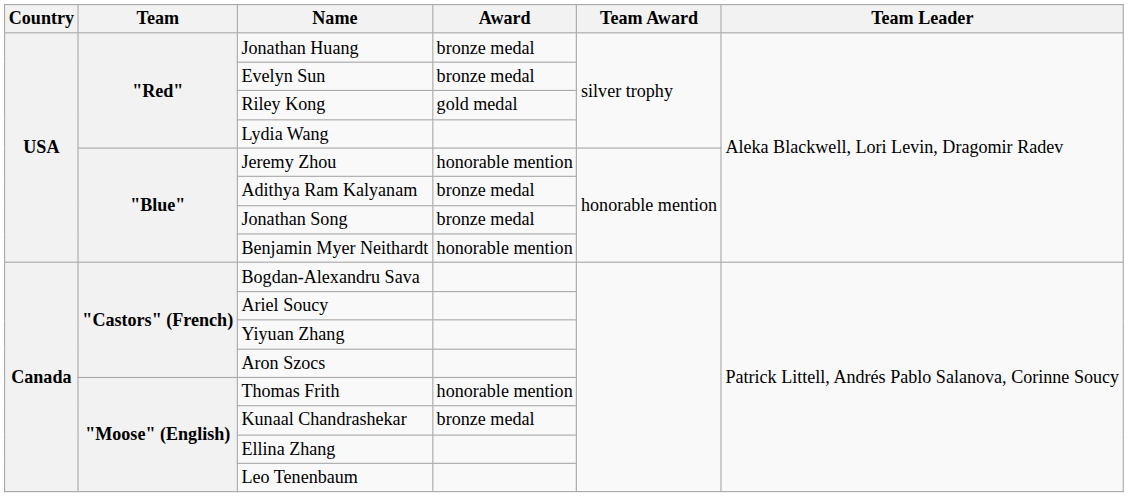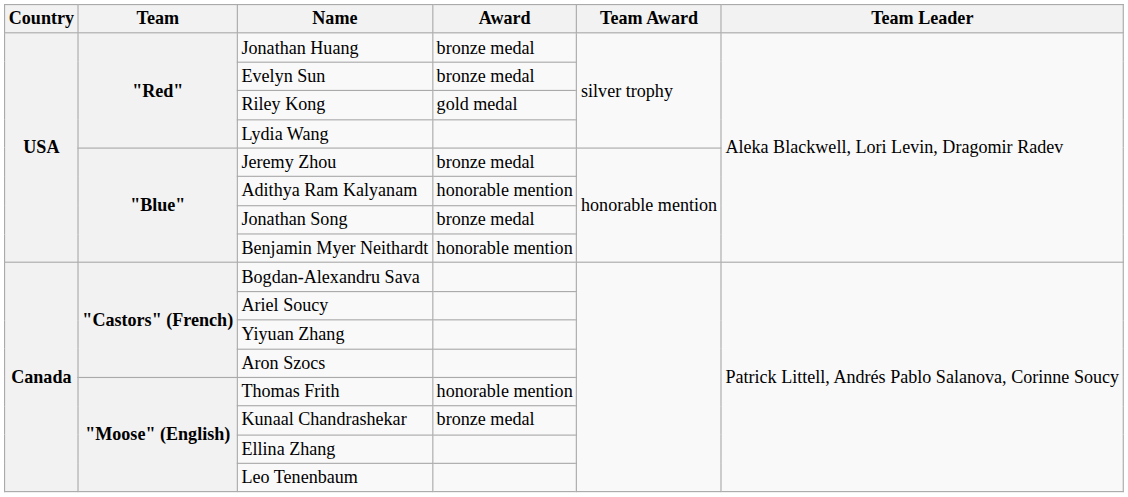Jeremy Zhou | Award: honorable mention -> bronze medal
Adithya Ram Kalyanam | Award: bronze medal -> honorable mention
